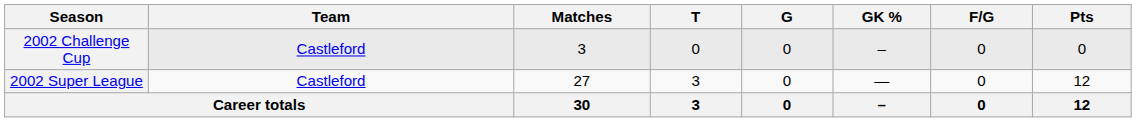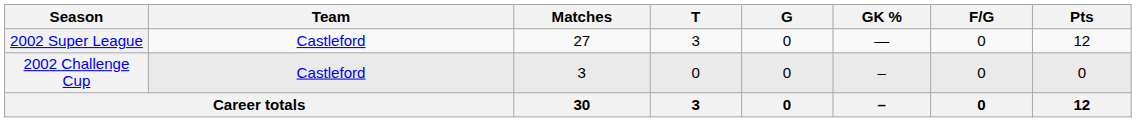rows swapped: 2002 Super League <-> 2002 Challenge Cup
